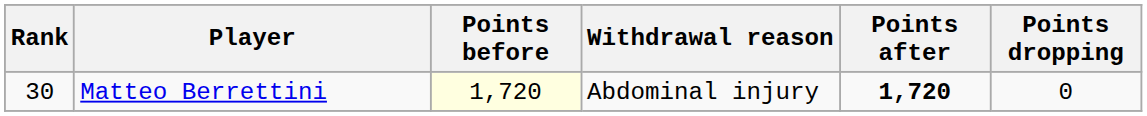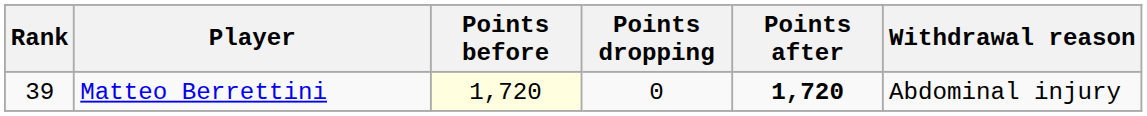columns swapped: Points dropping <-> Withdrawal reason
Matteo Berrettini | Rank: 30 -> 39
